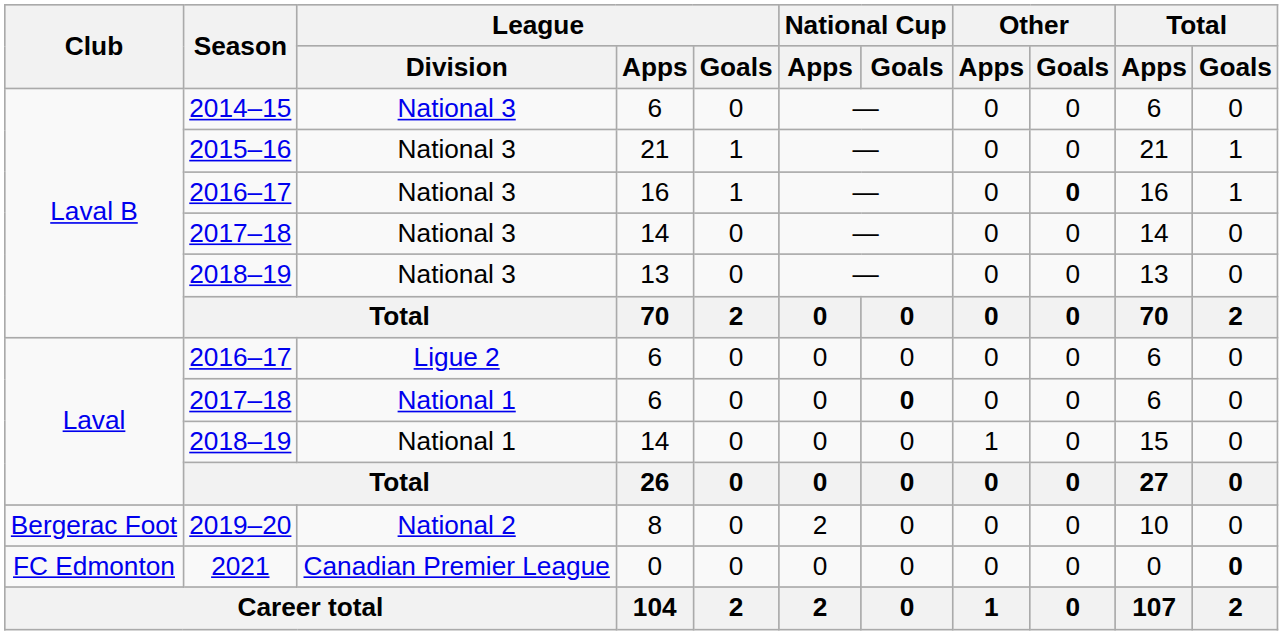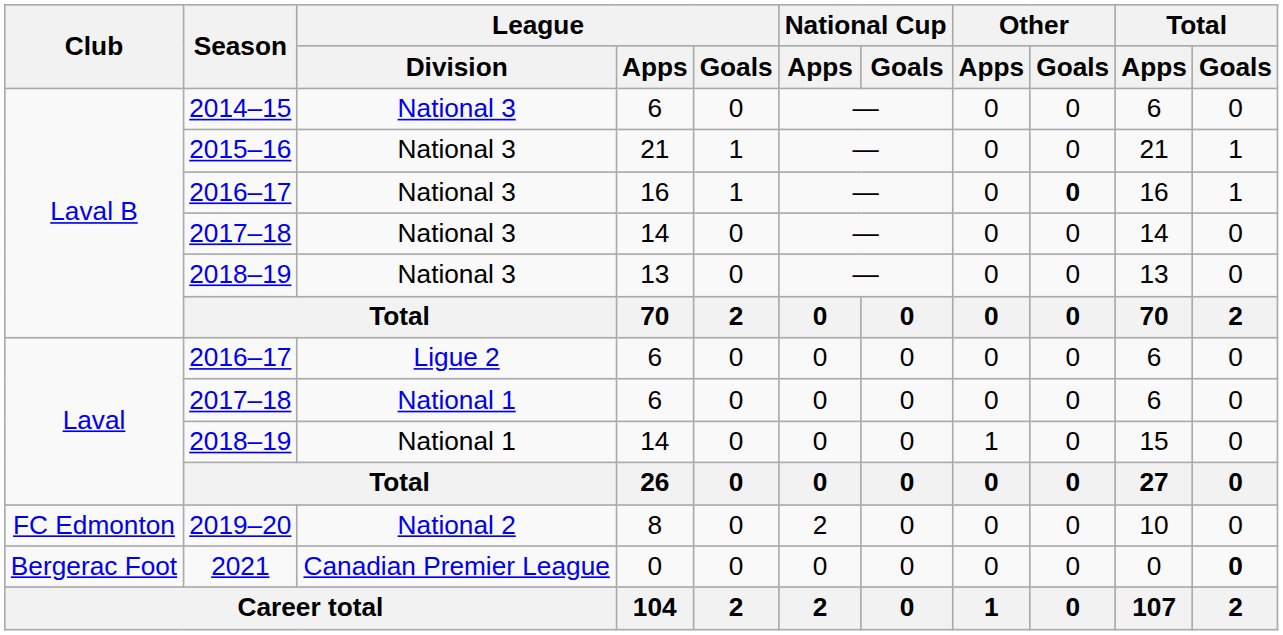2017–18 / 6 | National Cup / Goals: bold -> normal
2019–20 | Club: Bergerac Foot -> FC Edmonton
2021 | Club: FC Edmonton -> Bergerac Foot
